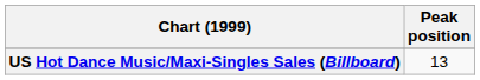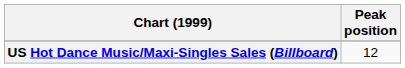US Hot Dance Music/Maxi-Singles Sales (Billboard) | Peak position: 13 -> 12
